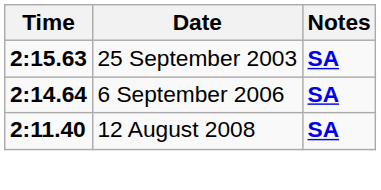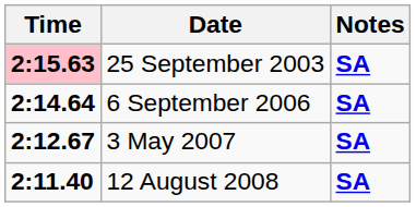25 September 2003 | Time: no background -> pink background
+ row: 2:12.67 | 3 May 2007 | SA
